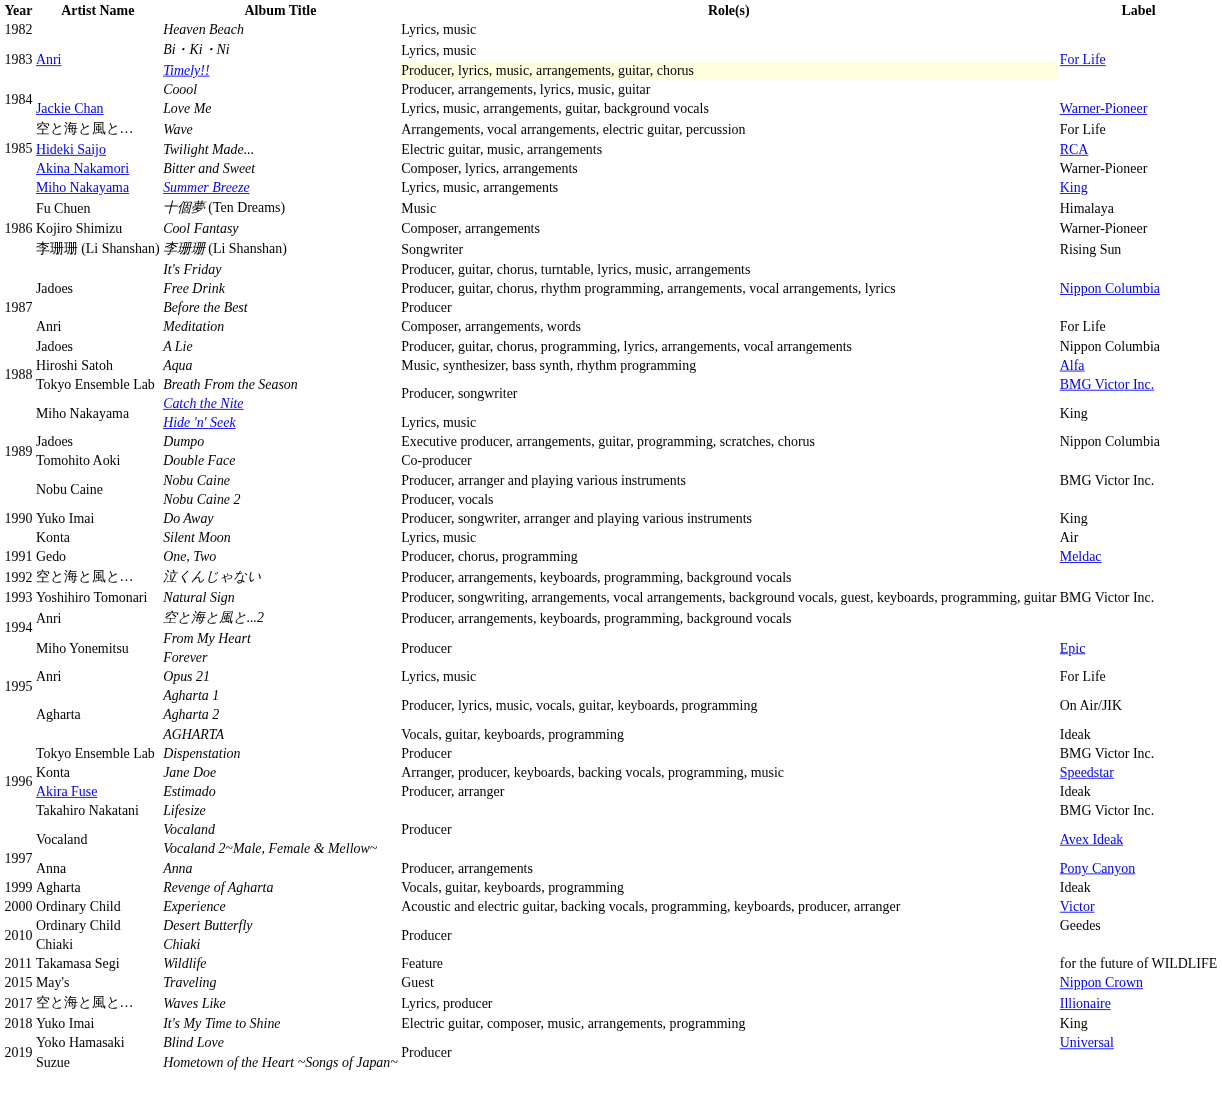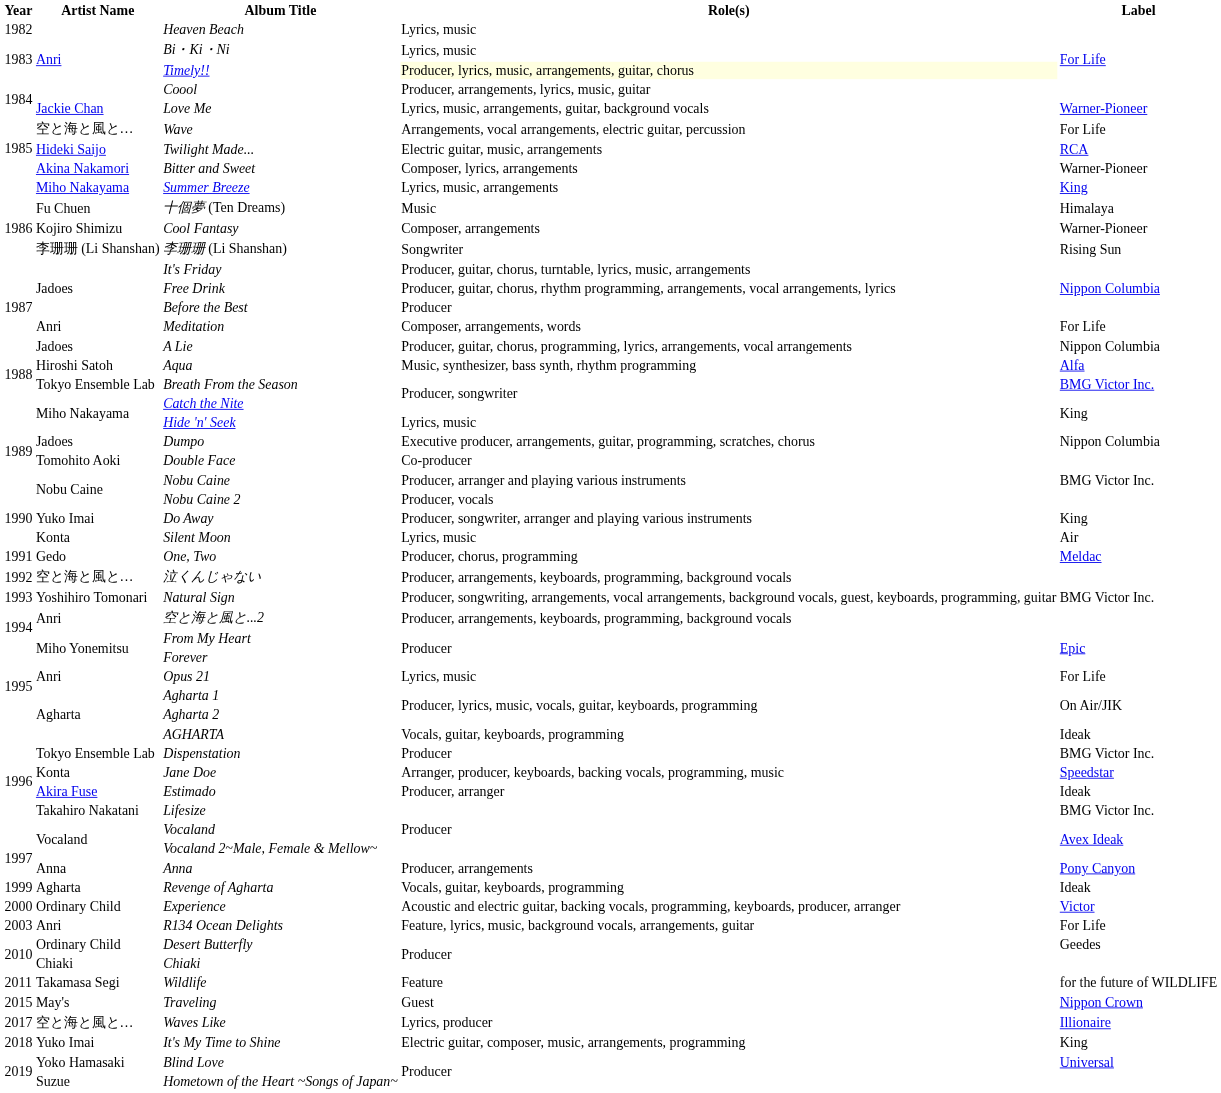+ row: 2003 | Anri | R134 Ocean Delights | Feature, lyrics, music, background vocals, arrangements, guitar | For Life
